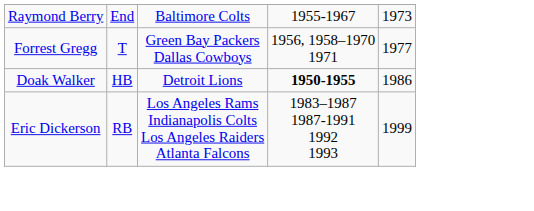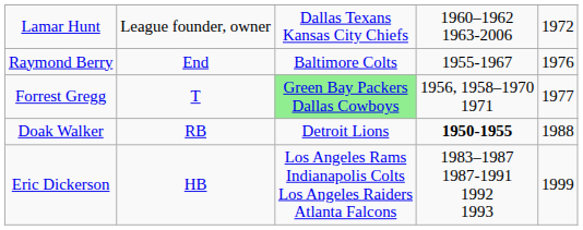+ row: Lamar Hunt | League founder, owner | Dallas Texans Kansas City Chiefs | 1960–1962 1963-2006 | 1972
Raymond Berry | column 5: 1973 -> 1976
Forrest Gregg | column 3: no background -> lightgreen background
Doak Walker | column 2: HB -> RB
Doak Walker | column 5: 1986 -> 1988
Eric Dickerson | column 2: RB -> HB
